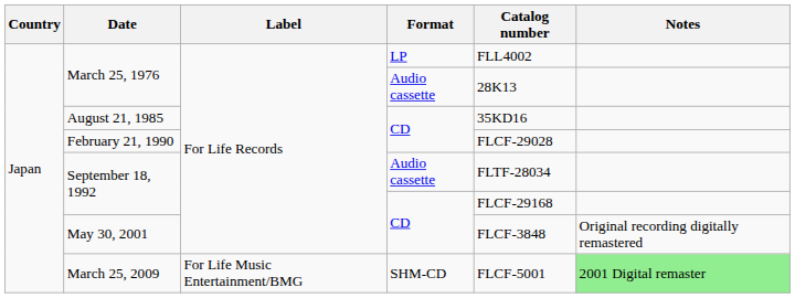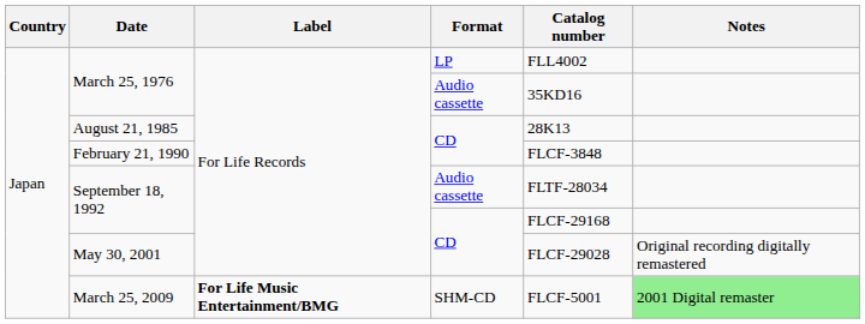March 25, 1976 / Audio cassette | Catalog number: 28K13 -> 35KD16
August 21, 1985 | Catalog number: 35KD16 -> 28K13
February 21, 1990 | Catalog number: FLCF-29028 -> FLCF-3848
May 30, 2001 | Catalog number: FLCF-3848 -> FLCF-29028
March 25, 2009 | Label: normal -> bold
